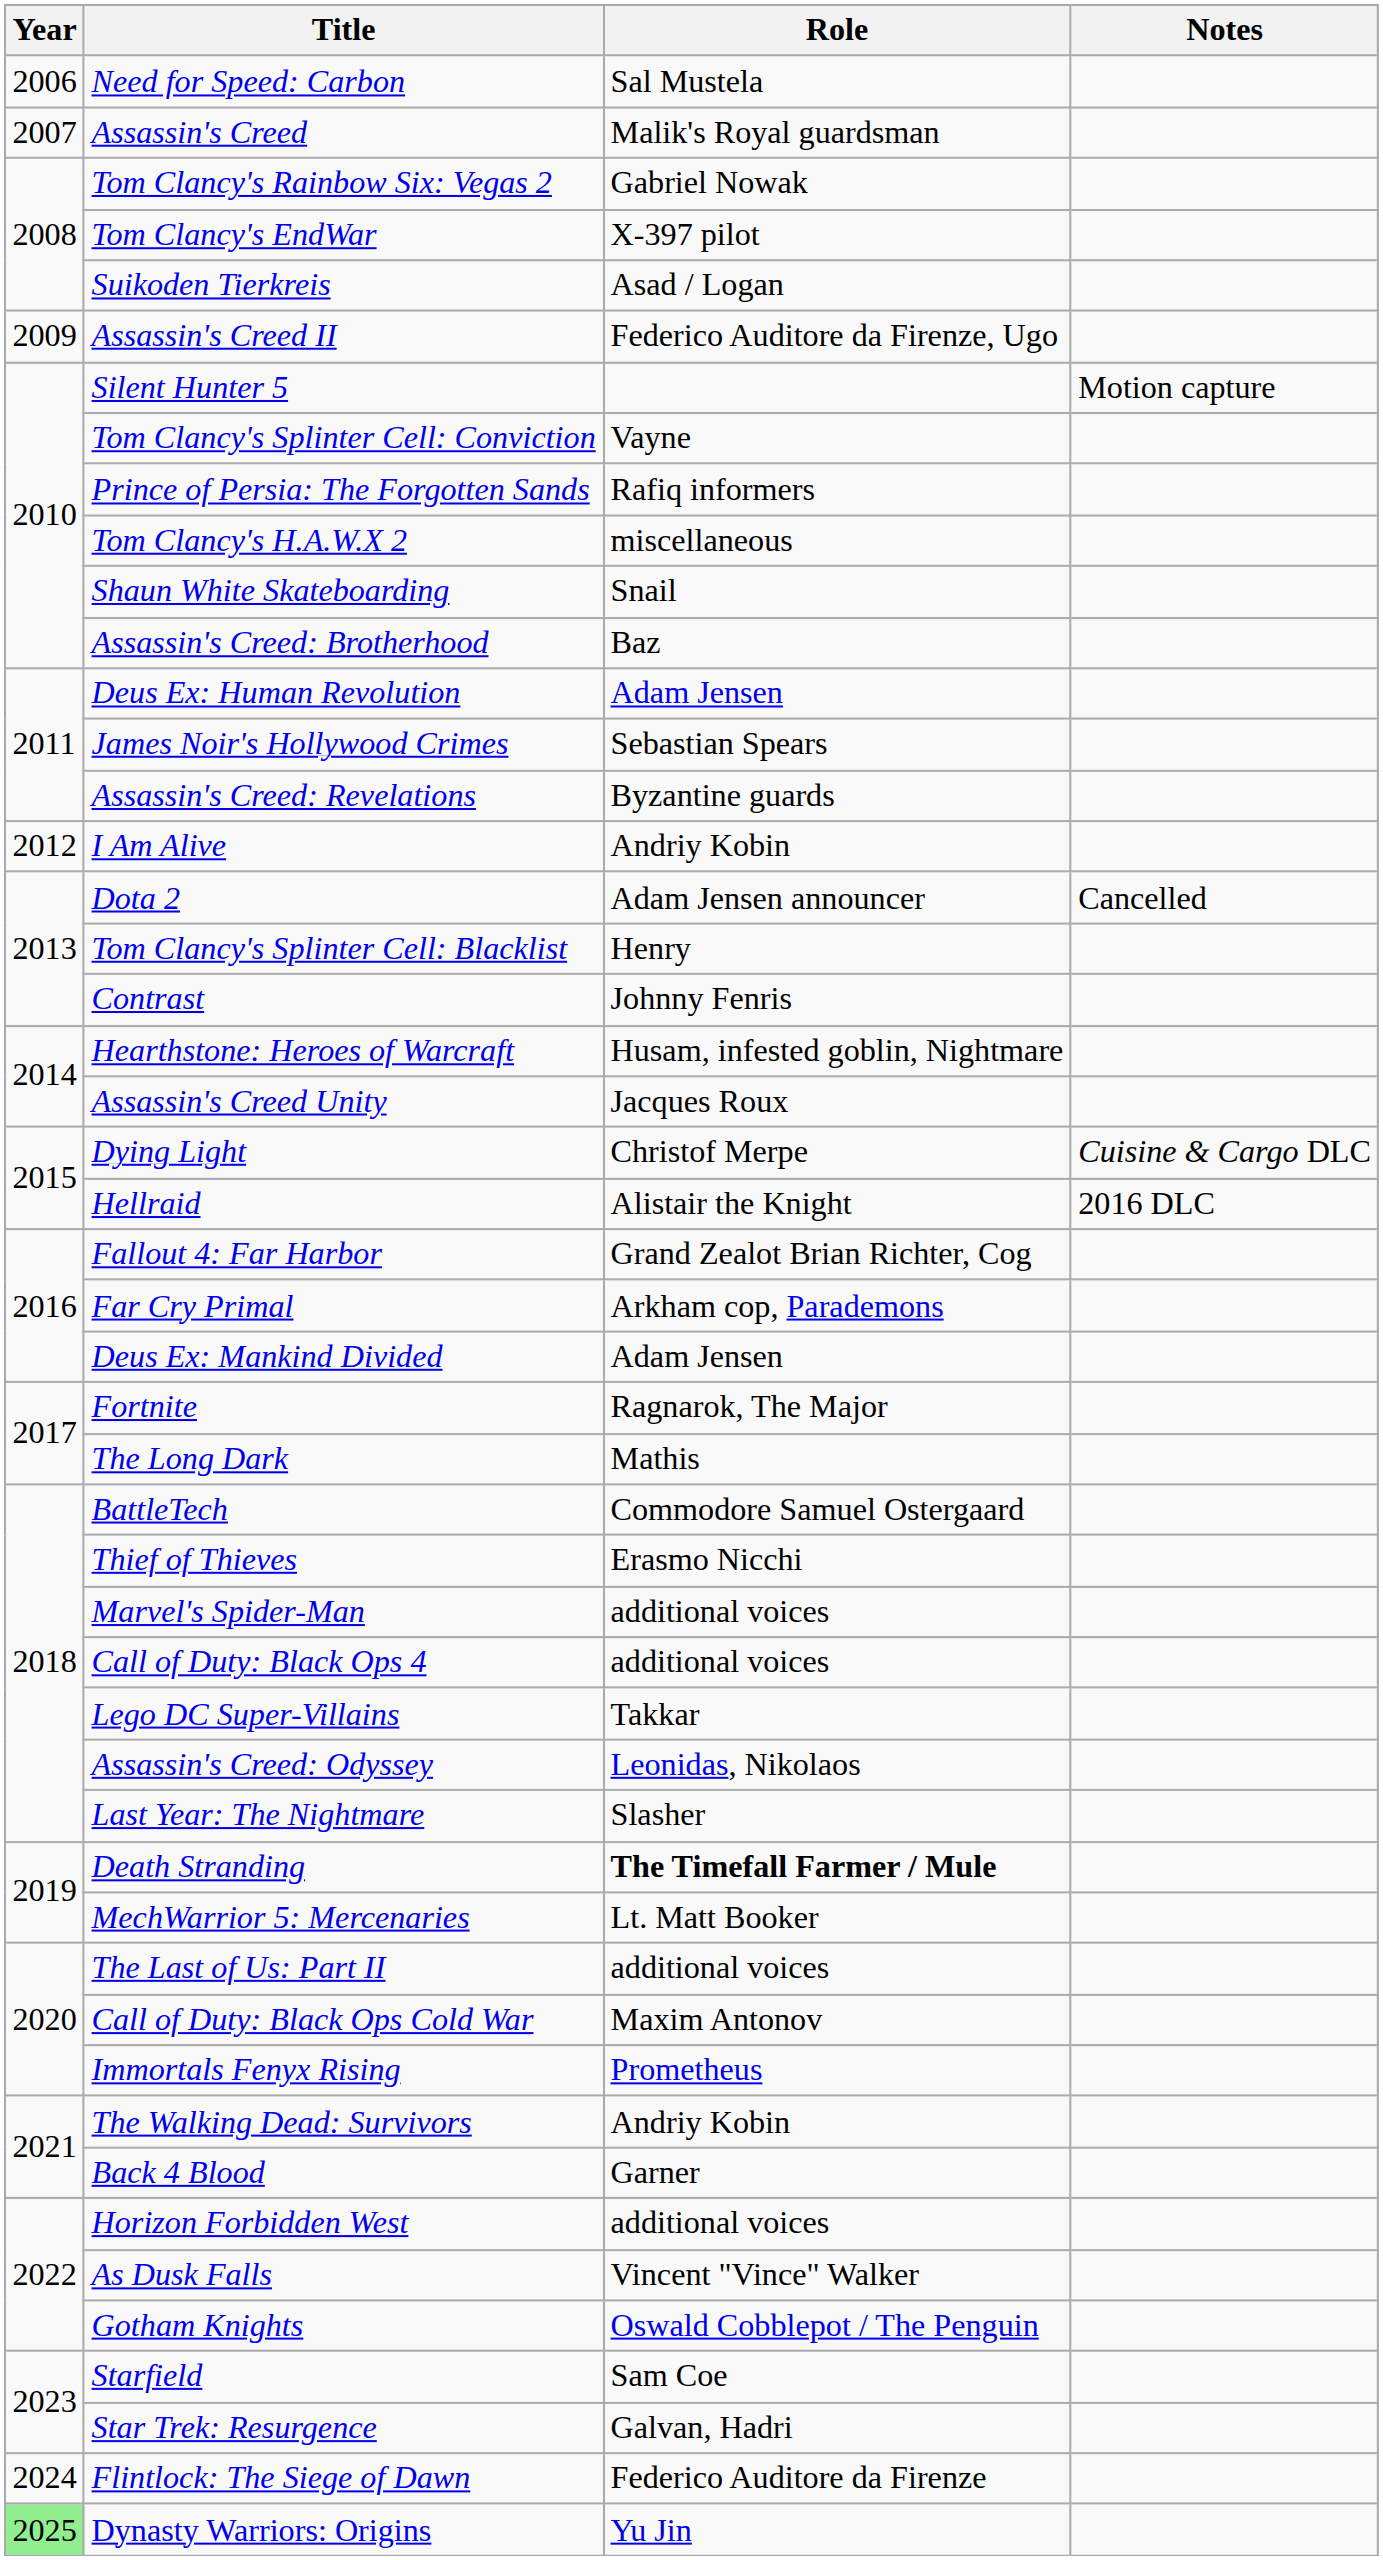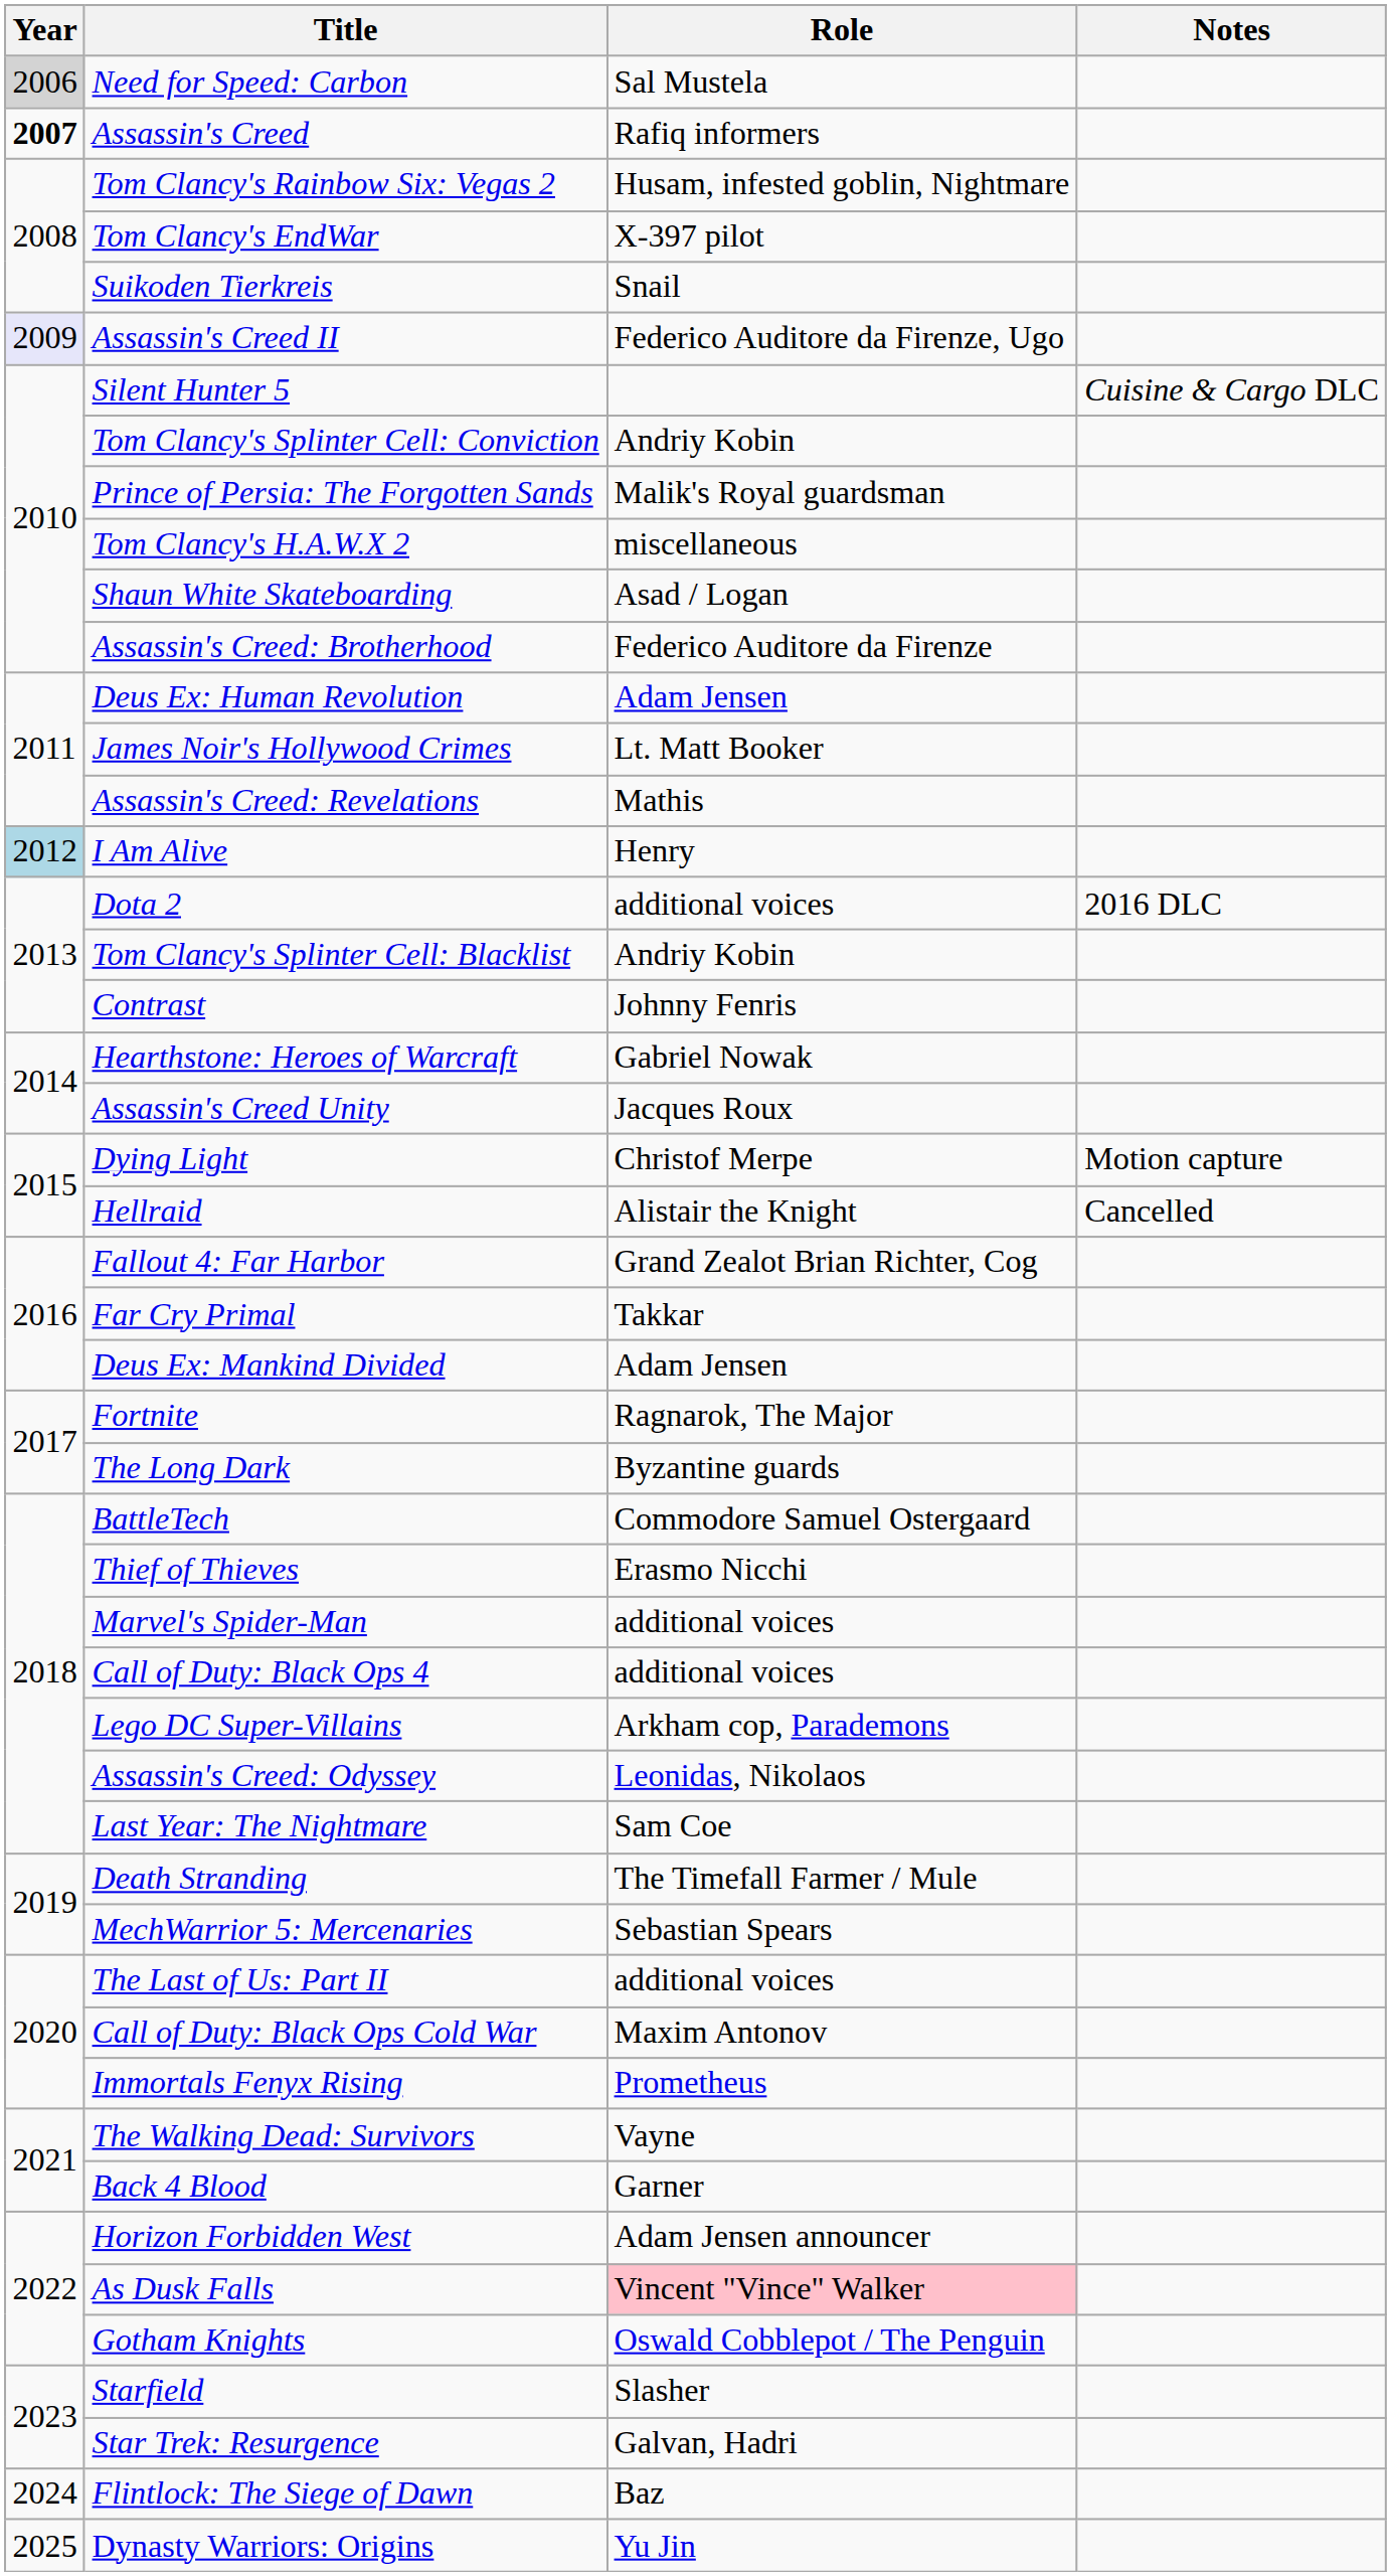Need for Speed: Carbon | Year: no background -> lightgrey background
Assassin's Creed | Year: normal -> bold
Assassin's Creed | Role: Malik's Royal guardsman -> Rafiq informers
Tom Clancy's Rainbow Six: Vegas 2 | Role: Gabriel Nowak -> Husam, infested goblin, Nightmare
Suikoden Tierkreis | Role: Asad / Logan -> Snail
Assassin's Creed II | Year: no background -> lavender background
Silent Hunter 5 | Notes: Motion capture -> Cuisine & Cargo DLC
Tom Clancy's Splinter Cell: Conviction | Role: Vayne -> Andriy Kobin
Prince of Persia: The Forgotten Sands | Role: Rafiq informers -> Malik's Royal guardsman
Shaun White Skateboarding | Role: Snail -> Asad / Logan
Assassin's Creed: Brotherhood | Role: Baz -> Federico Auditore da Firenze
James Noir's Hollywood Crimes | Role: Sebastian Spears -> Lt. Matt Booker
Assassin's Creed: Revelations | Role: Byzantine guards -> Mathis
I Am Alive | Year: no background -> lightblue background
I Am Alive | Role: Andriy Kobin -> Henry
Dota 2 | Role: Adam Jensen announcer -> additional voices
Dota 2 | Notes: Cancelled -> 2016 DLC
Tom Clancy's Splinter Cell: Blacklist | Role: Henry -> Andriy Kobin
Hearthstone: Heroes of Warcraft | Role: Husam, infested goblin, Nightmare -> Gabriel Nowak
Dying Light | Notes: Cuisine & Cargo DLC -> Motion capture
Hellraid | Notes: 2016 DLC -> Cancelled
Far Cry Primal | Role: Arkham cop, Parademons -> Takkar
The Long Dark | Role: Mathis -> Byzantine guards
Lego DC Super-Villains | Role: Takkar -> Arkham cop, Parademons
Last Year: The Nightmare | Role: Slasher -> Sam Coe
Death Stranding | Role: bold -> normal
MechWarrior 5: Mercenaries | Role: Lt. Matt Booker -> Sebastian Spears
The Walking Dead: Survivors | Role: Andriy Kobin -> Vayne
Horizon Forbidden West | Role: additional voices -> Adam Jensen announcer
As Dusk Falls | Role: no background -> pink background
Starfield | Role: Sam Coe -> Slasher
Flintlock: The Siege of Dawn | Role: Federico Auditore da Firenze -> Baz
Dynasty Warriors: Origins | Year: lightgreen background -> no background
